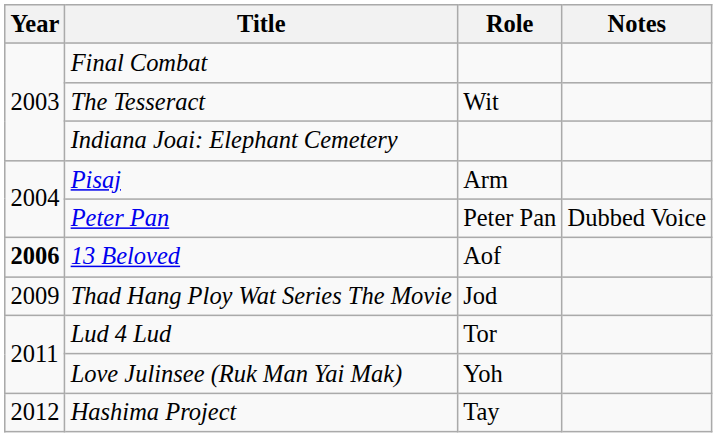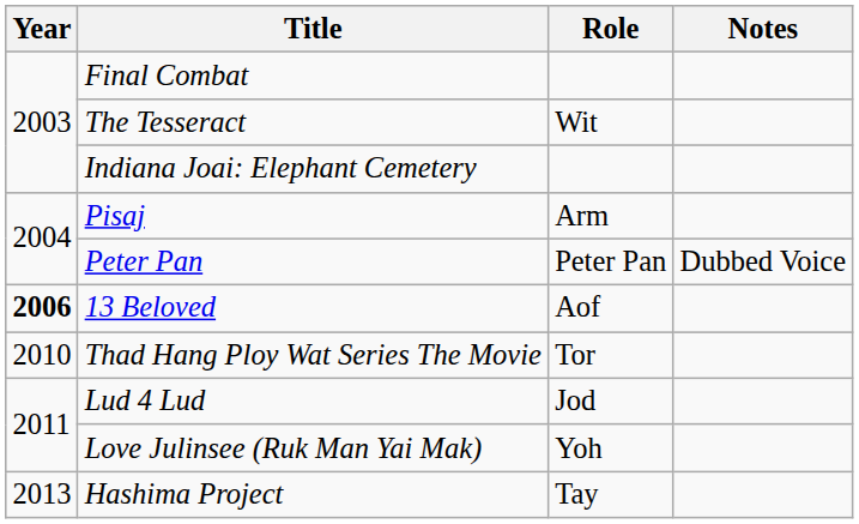Thad Hang Ploy Wat Series The Movie | Year: 2009 -> 2010
Thad Hang Ploy Wat Series The Movie | Role: Jod -> Tor
Lud 4 Lud | Role: Tor -> Jod
Hashima Project | Year: 2012 -> 2013
